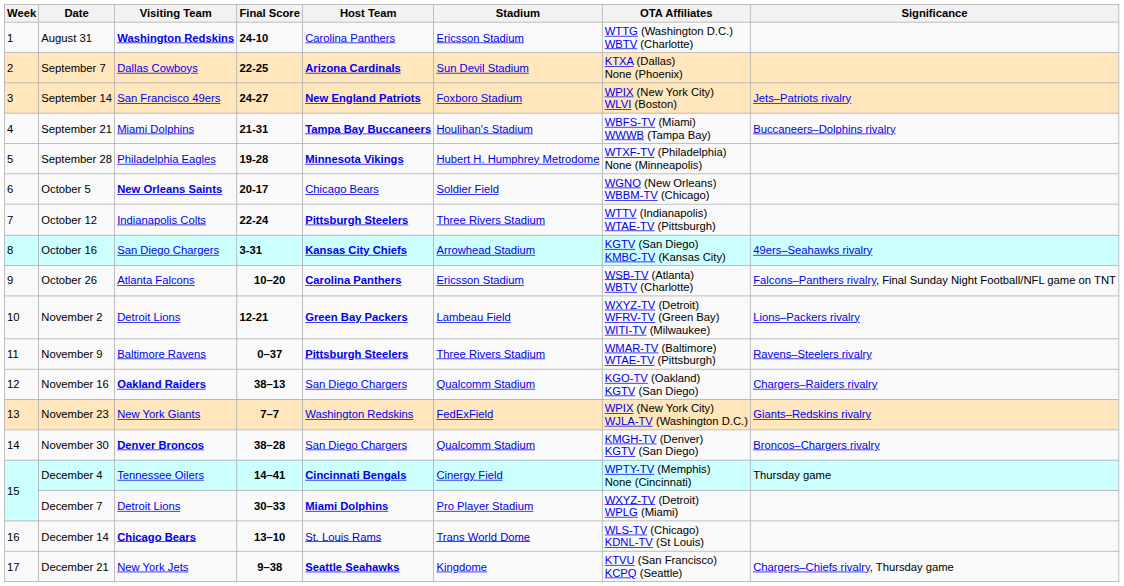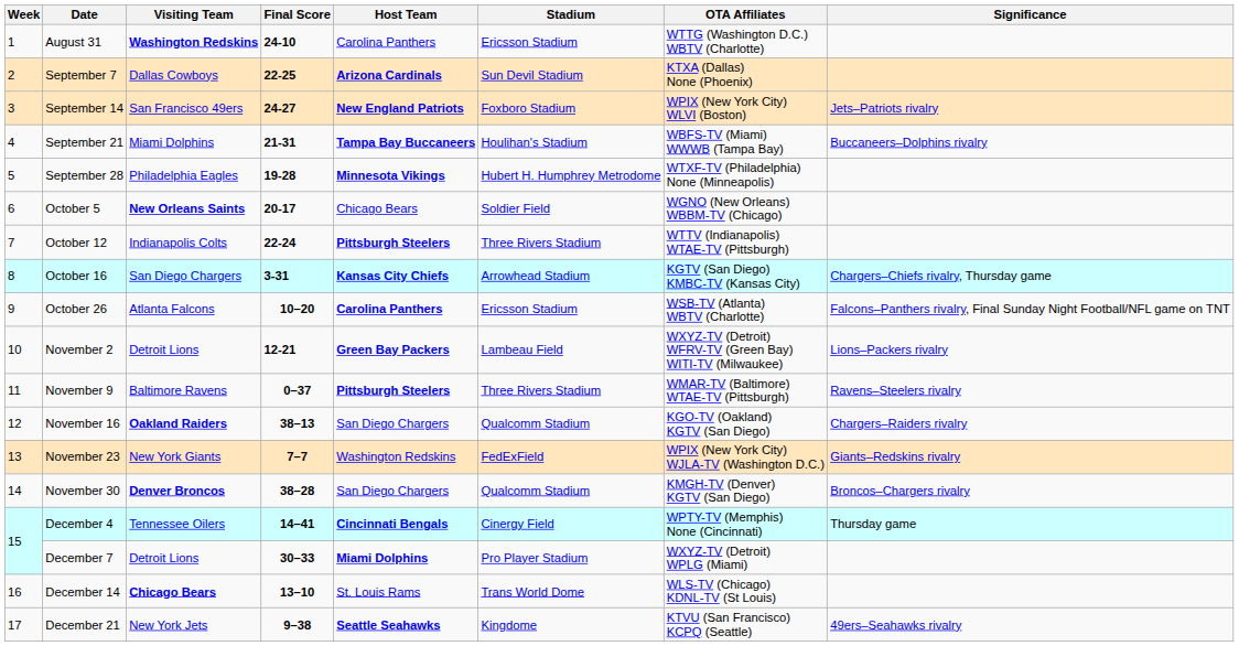October 16 | Significance: 49ers–Seahawks rivalry -> Chargers–Chiefs rivalry, Thursday game
December 21 | Significance: Chargers–Chiefs rivalry, Thursday game -> 49ers–Seahawks rivalry
